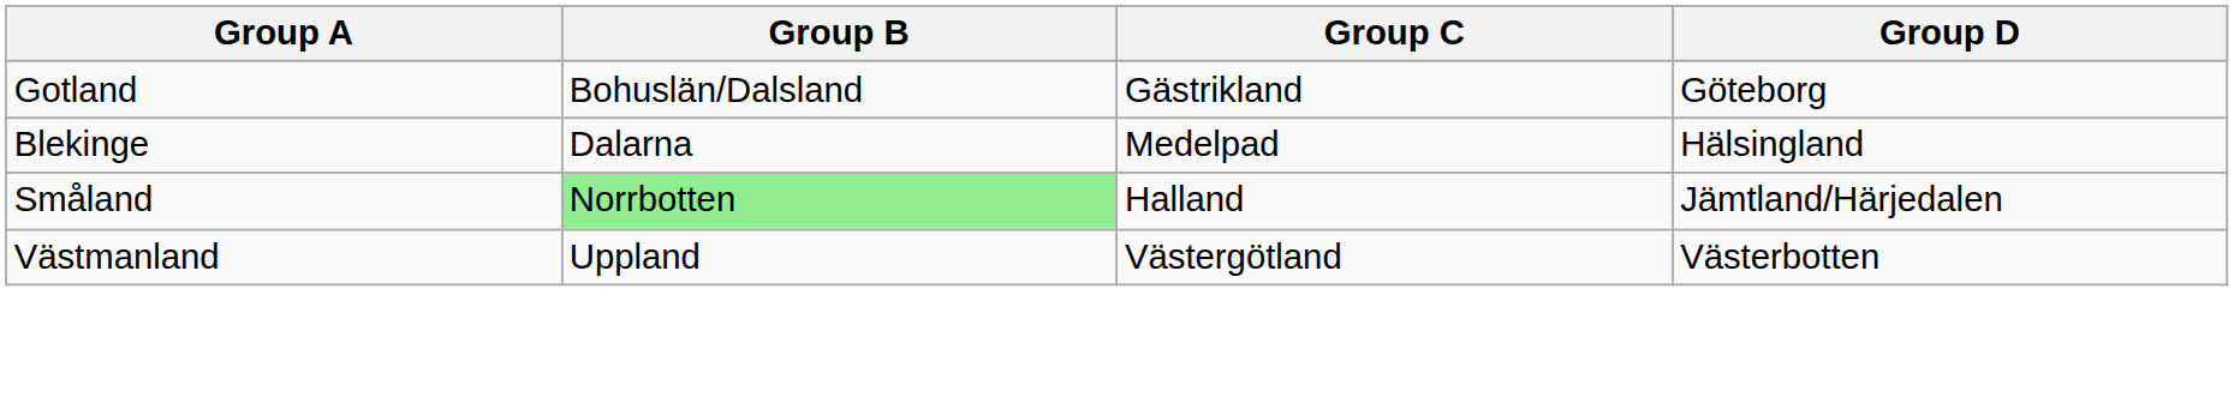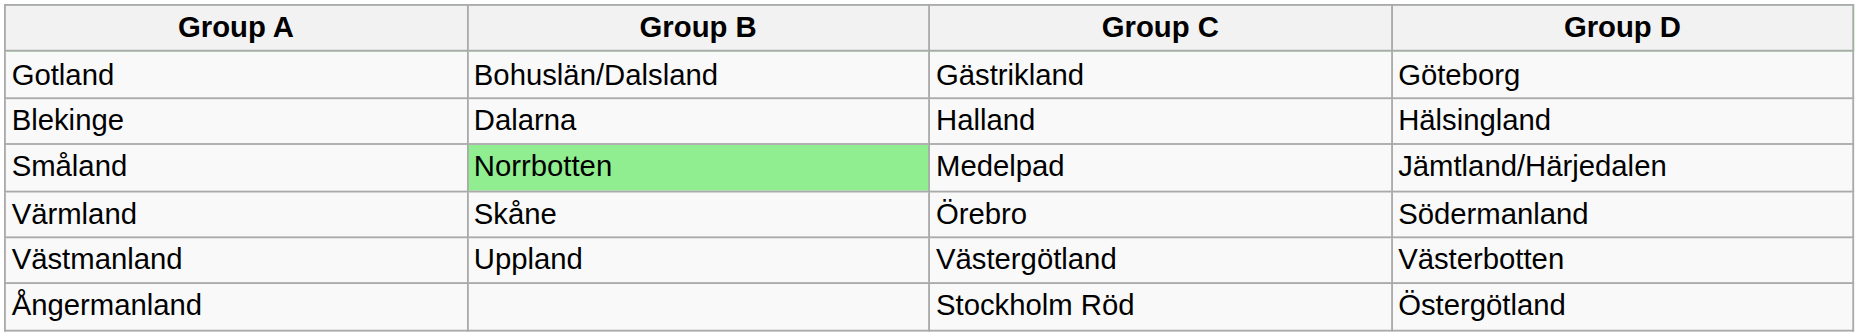Blekinge | Group C: Medelpad -> Halland
Småland | Group C: Halland -> Medelpad
+ row: Värmland | Skåne | Örebro | Södermanland
+ row: Ångermanland | Stockholm Röd | Östergötland
